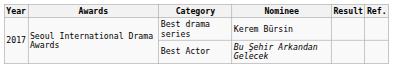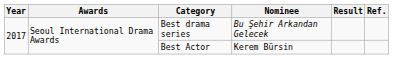Best drama series | Nominee: Kerem Bürsin -> Bu Şehir Arkandan Gelecek
Best Actor | Nominee: Bu Şehir Arkandan Gelecek -> Kerem Bürsin
